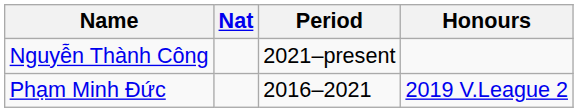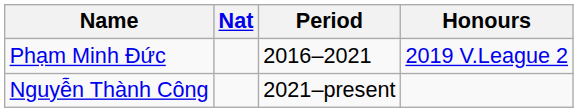rows swapped: Phạm Minh Đức <-> Nguyễn Thành Công
